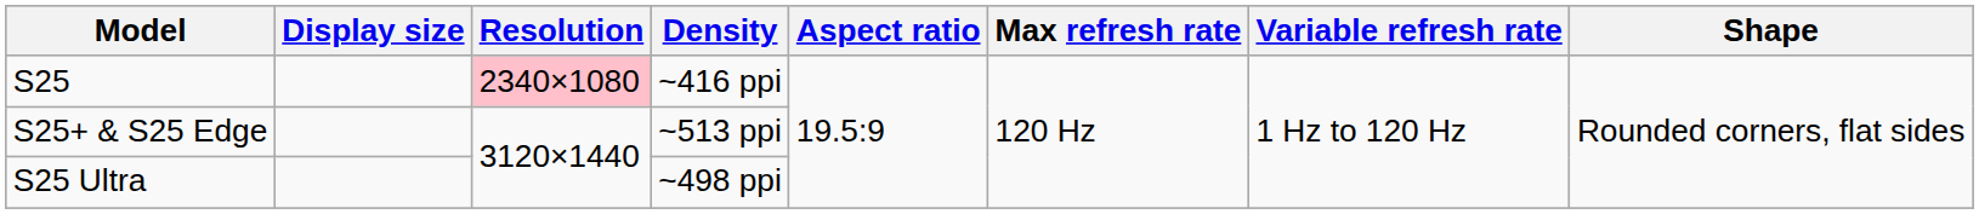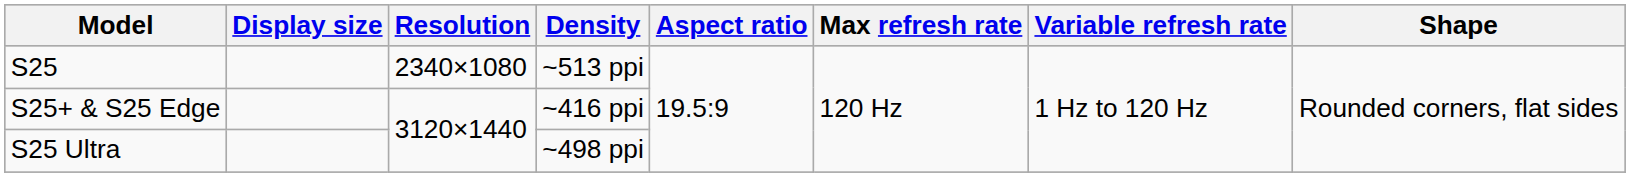S25 | Resolution: pink background -> no background
S25 | Density: ~416 ppi -> ~513 ppi
S25+ & S25 Edge | Density: ~513 ppi -> ~416 ppi
